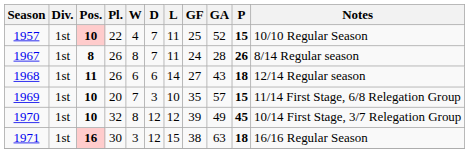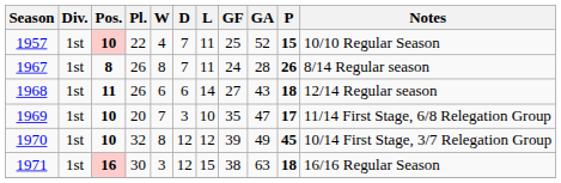1969 | GA: 57 -> 47
1969 | P: 15 -> 17
